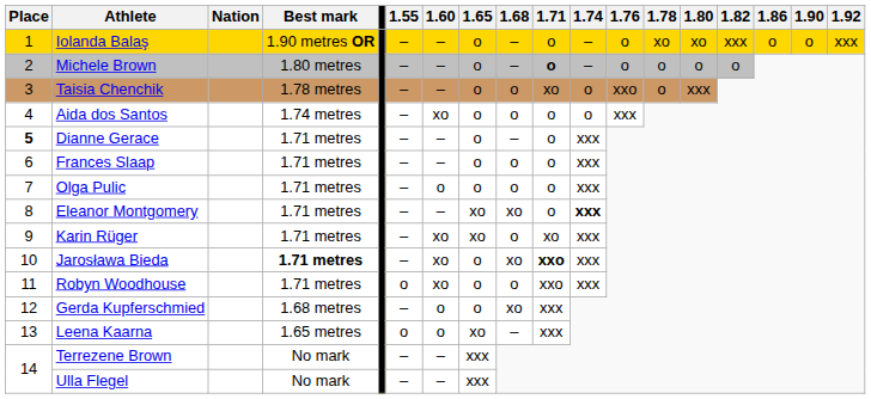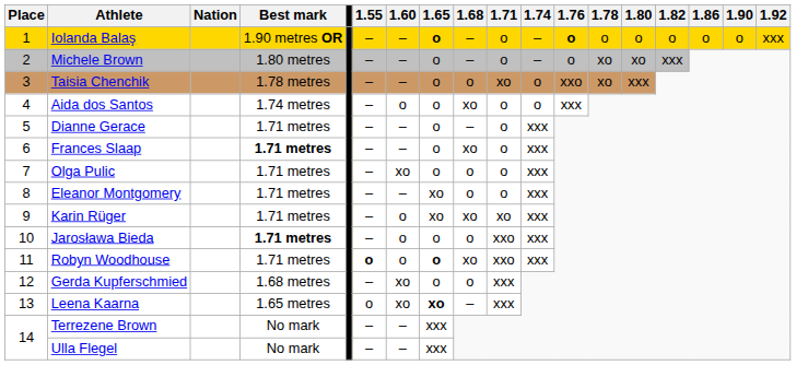Iolanda Balaş | 1.65: normal -> bold
Iolanda Balaş | 1.76: normal -> bold
Iolanda Balaş | 1.78: xo -> o
Iolanda Balaş | 1.80: xo -> o
Iolanda Balaş | 1.82: xxx -> o
Michele Brown | 1.71: bold -> normal
Michele Brown | 1.78: o -> xo
Michele Brown | 1.80: o -> xo
Michele Brown | 1.82: o -> xxx
Taisia Chenchik | 1.78: o -> xo
Aida dos Santos | 1.60: xo -> o
Aida dos Santos | 1.68: o -> xo
Dianne Gerace | Place: bold -> normal
Frances Slaap | Best mark: normal -> bold
Frances Slaap | 1.68: o -> xo
Olga Pulic | 1.60: o -> xo
Eleanor Montgomery | 1.68: xo -> o
Eleanor Montgomery | 1.74: bold -> normal
Karin Rüger | 1.60: xo -> o
Karin Rüger | 1.68: o -> xo
Jarosława Bieda | 1.60: xo -> o
Jarosława Bieda | 1.68: xo -> o
Jarosława Bieda | 1.71: bold -> normal
Robyn Woodhouse | 1.55: normal -> bold
Robyn Woodhouse | 1.60: xo -> o
Robyn Woodhouse | 1.65: normal -> bold
Robyn Woodhouse | 1.68: o -> xo
Gerda Kupferschmied | 1.60: o -> xo
Gerda Kupferschmied | 1.68: xo -> o
Leena Kaarna | 1.60: o -> xo
Leena Kaarna | 1.65: normal -> bold
